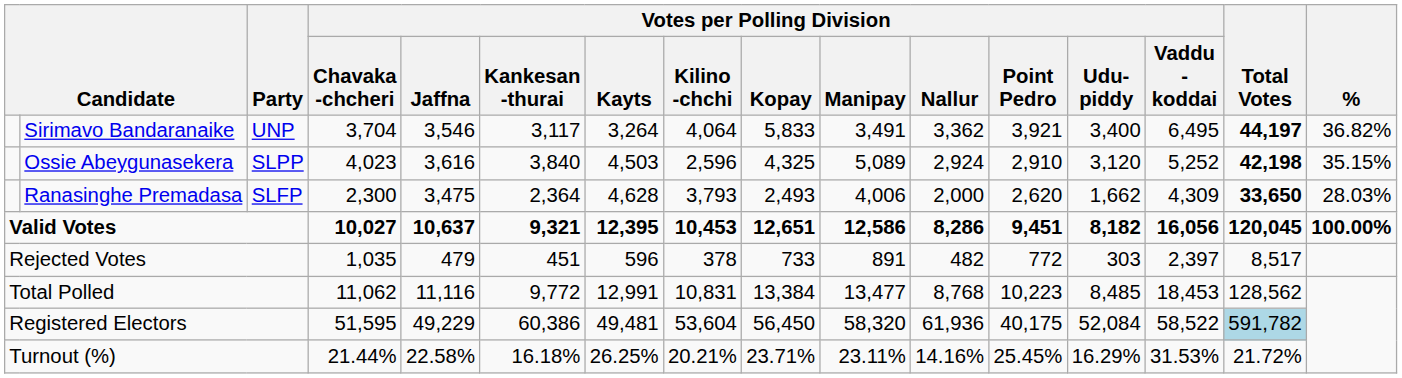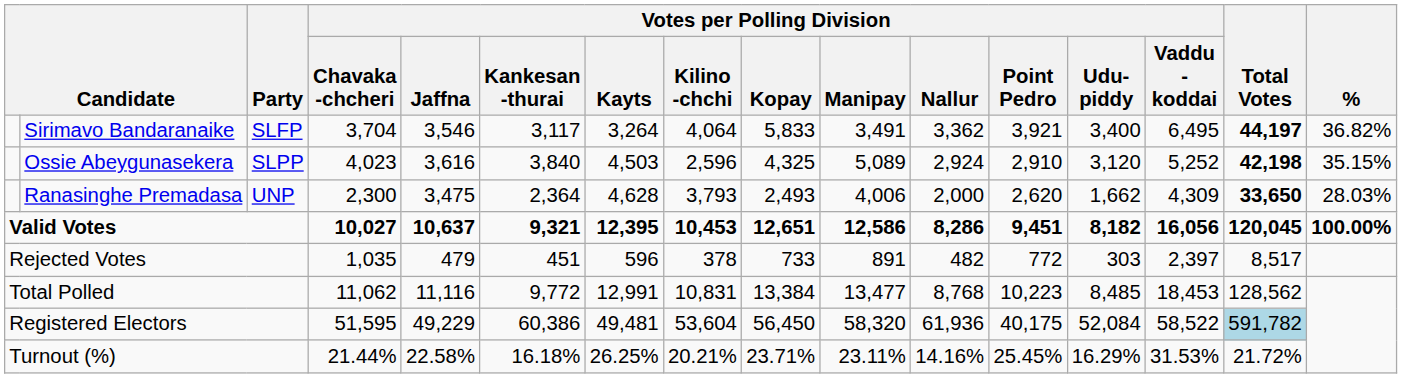Sirimavo Bandaranaike | Party: UNP -> SLFP
Ranasinghe Premadasa | Party: SLFP -> UNP
